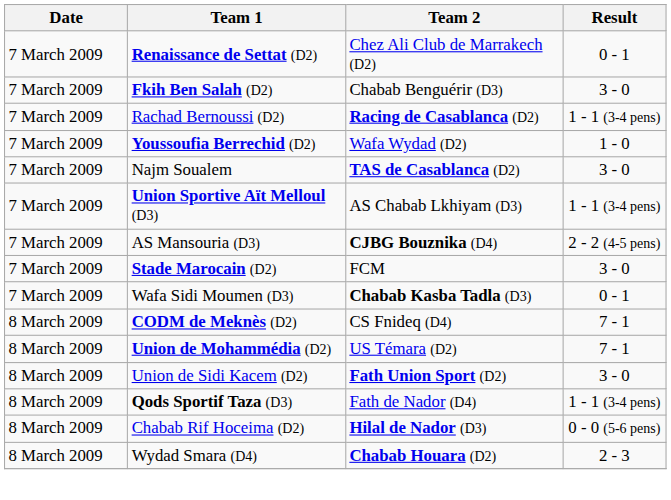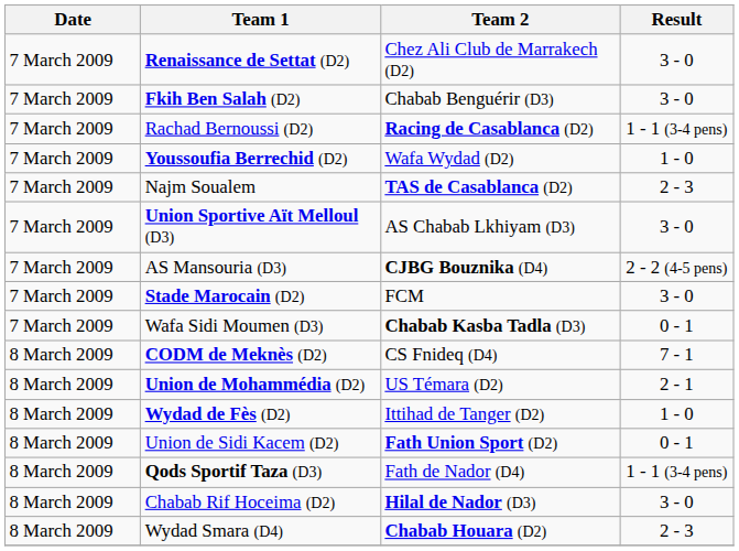Renaissance de Settat (D2) | Result: 0 - 1 -> 3 - 0
Najm Soualem | Result: 3 - 0 -> 2 - 3
Union Sportive Aït Melloul (D3) | Result: 1 - 1 (3-4 pens) -> 3 - 0
Union de Mohammédia (D2) | Result: 7 - 1 -> 2 - 1
+ row: 8 March 2009 | Wydad de Fès (D2) | Ittihad de Tanger (D2) | 1 - 0
Union de Sidi Kacem (D2) | Result: 3 - 0 -> 0 - 1
Chabab Rif Hoceima (D2) | Result: 0 - 0 (5-6 pens) -> 3 - 0
